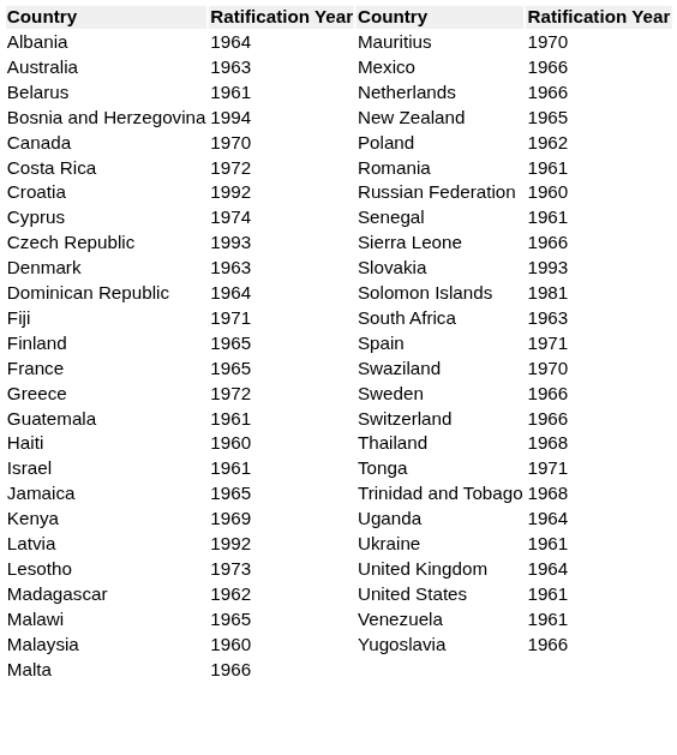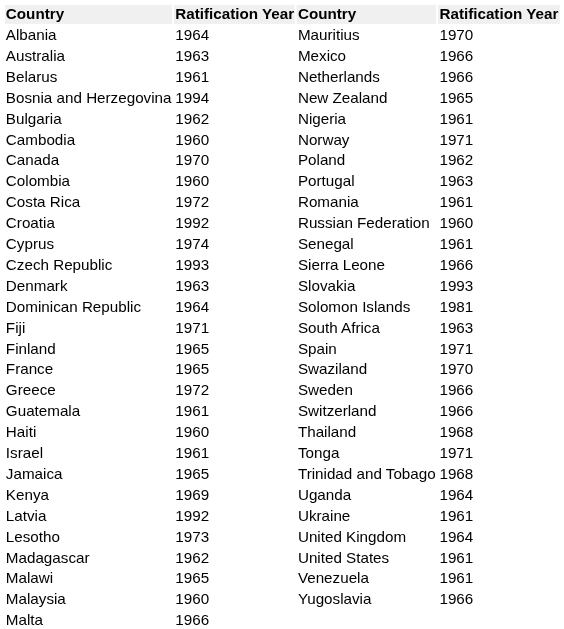+ row: Bulgaria | 1962 | Nigeria | 1961
+ row: Cambodia | 1960 | Norway | 1971
+ row: Colombia | 1960 | Portugal | 1963
